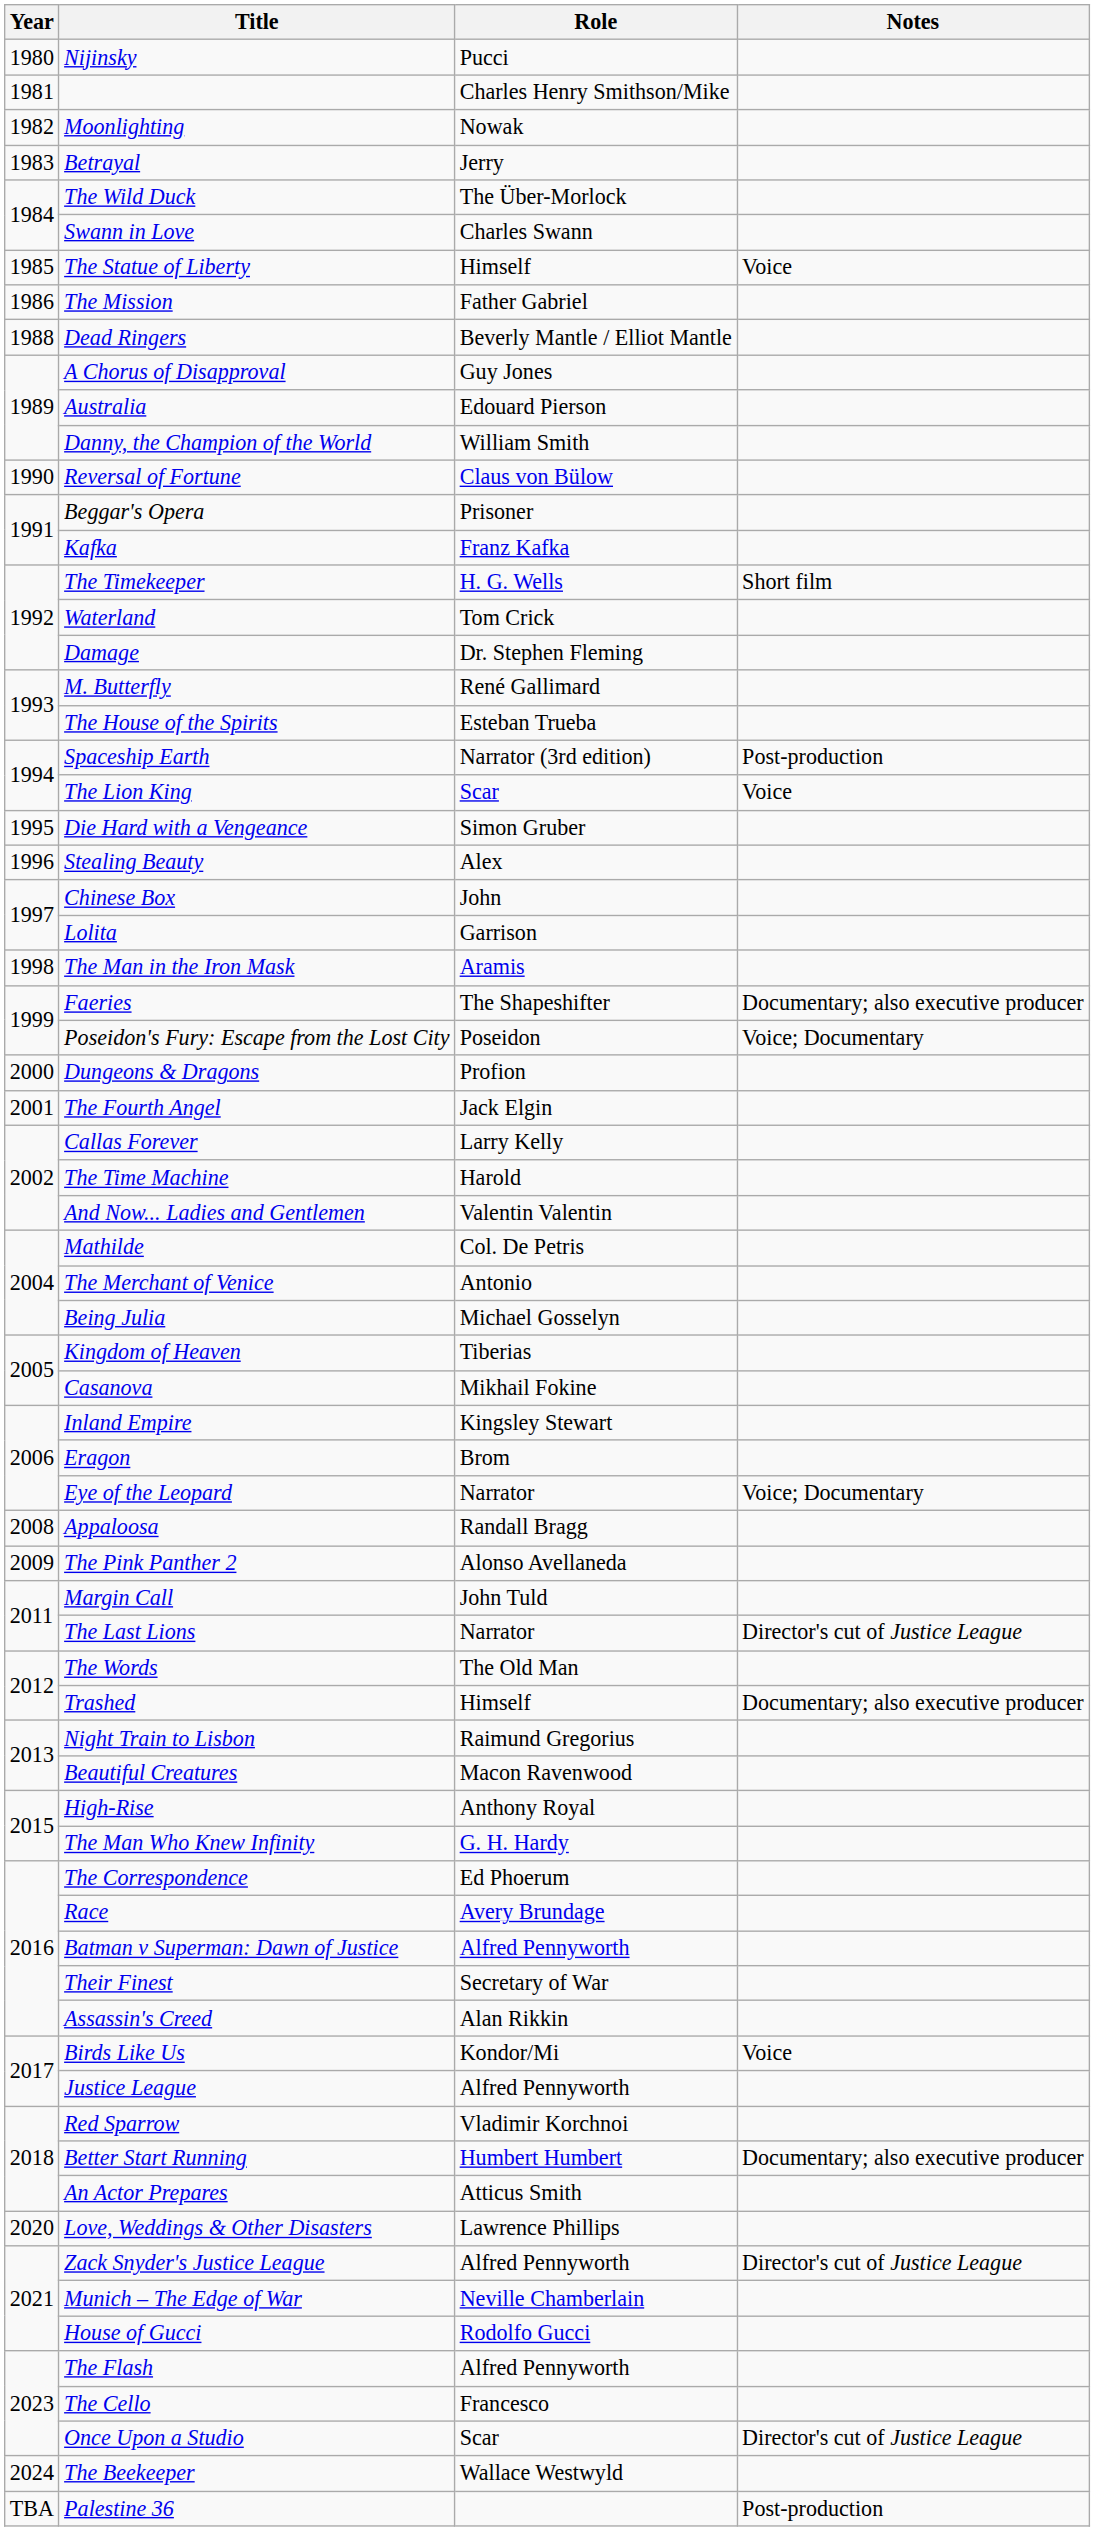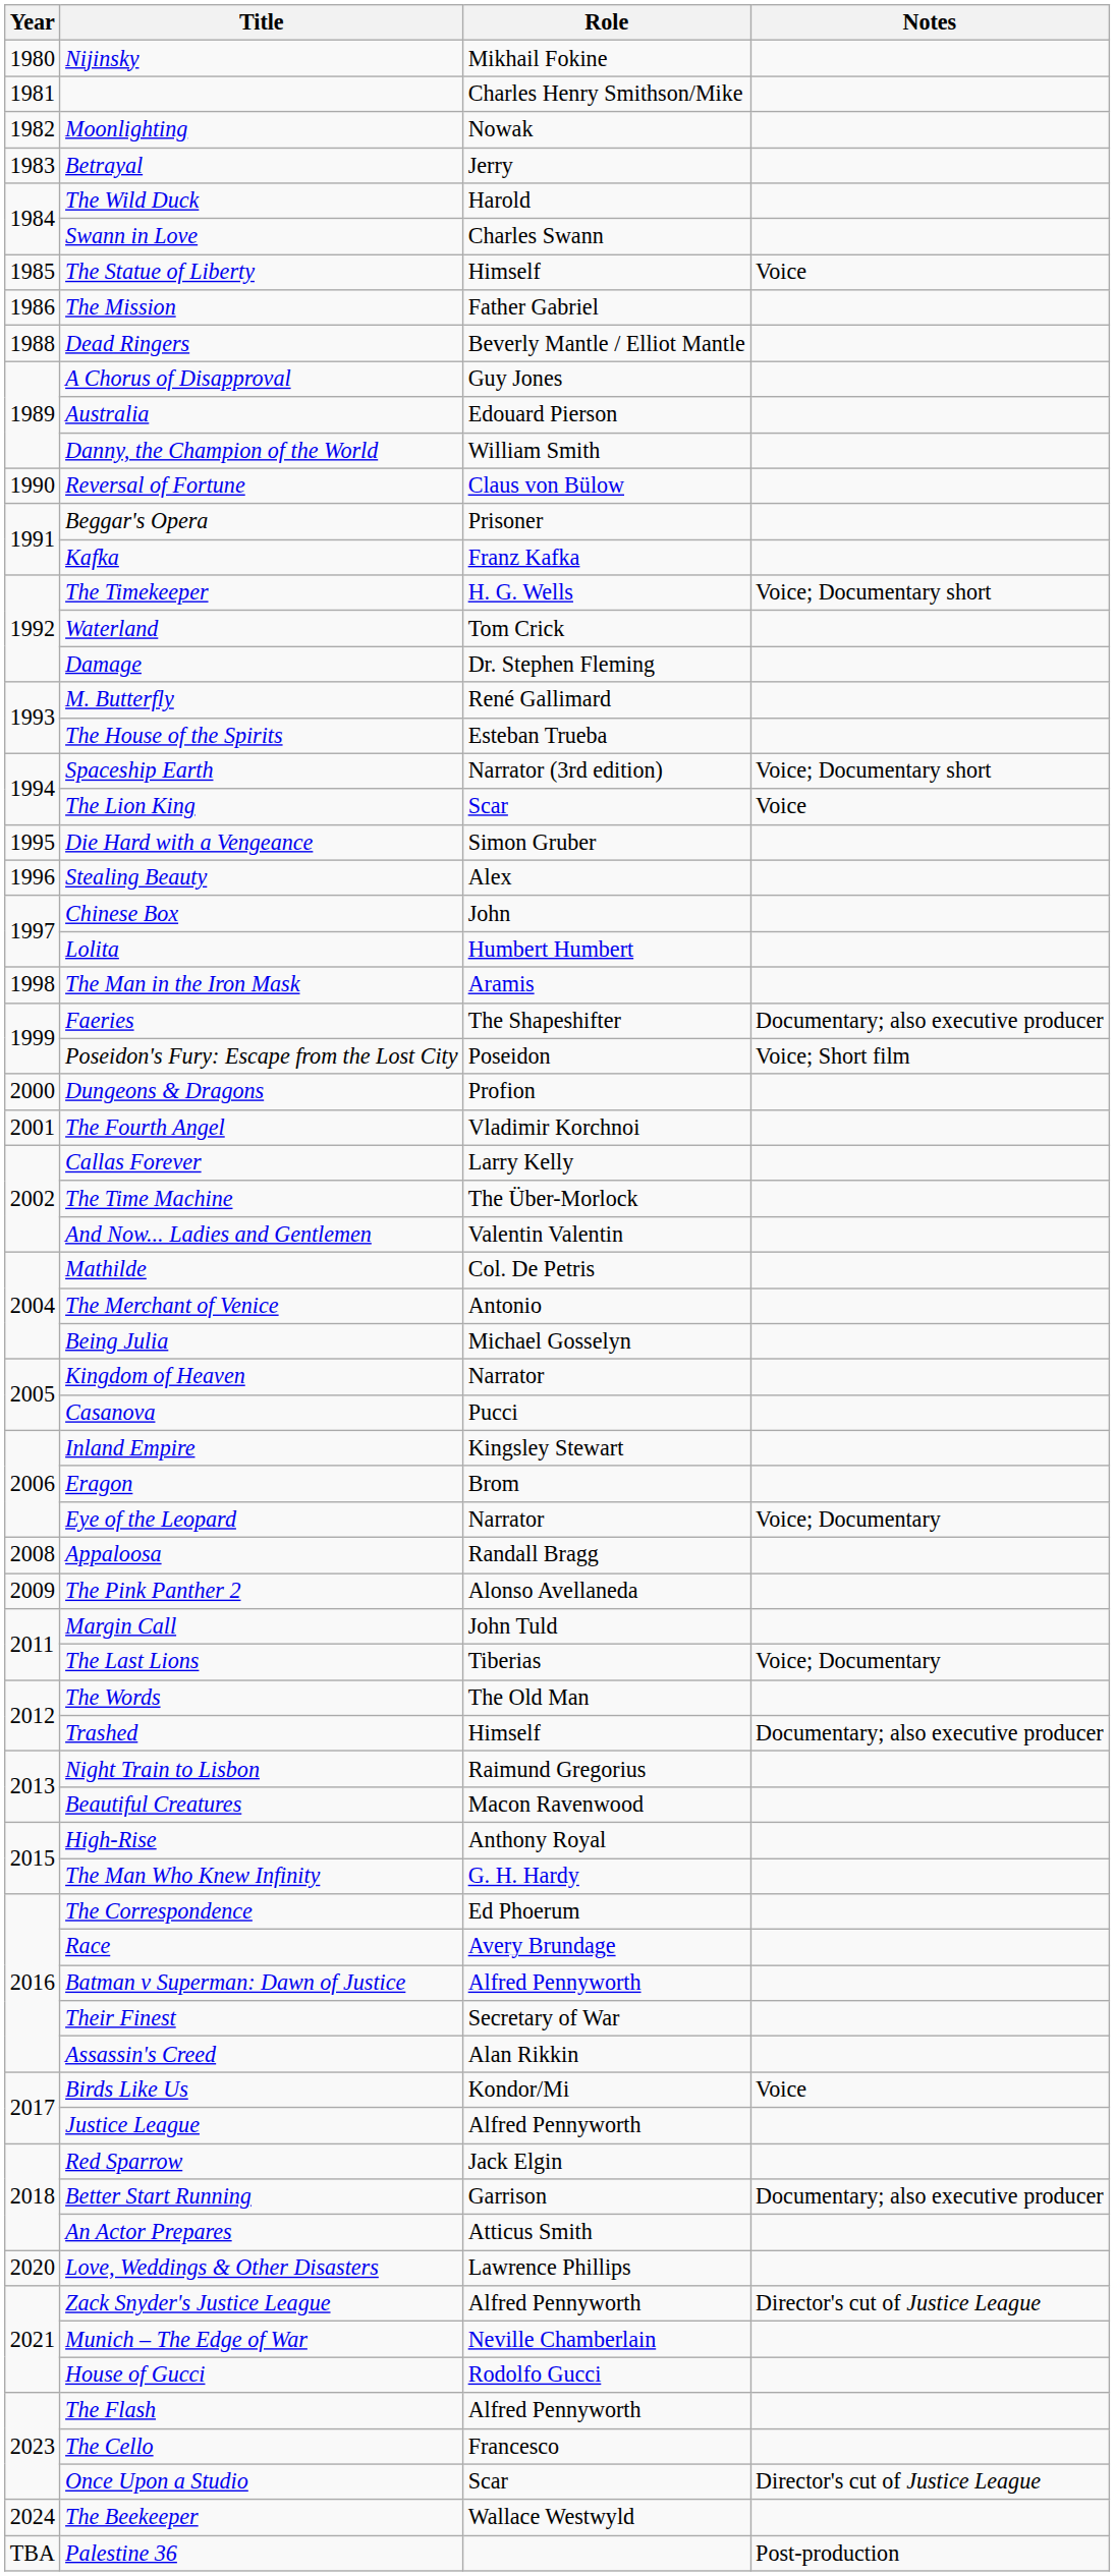Nijinsky | Role: Pucci -> Mikhail Fokine
The Wild Duck | Role: The Über-Morlock -> Harold
The Timekeeper | Notes: Short film -> Voice; Documentary short
Spaceship Earth | Notes: Post-production -> Voice; Documentary short
Lolita | Role: Garrison -> Humbert Humbert
Poseidon's Fury: Escape from the Lost City | Notes: Voice; Documentary -> Voice; Short film
The Fourth Angel | Role: Jack Elgin -> Vladimir Korchnoi
The Time Machine | Role: Harold -> The Über-Morlock
Kingdom of Heaven | Role: Tiberias -> Narrator
Casanova | Role: Mikhail Fokine -> Pucci
The Last Lions | Role: Narrator -> Tiberias
The Last Lions | Notes: Director's cut of Justice League -> Voice; Documentary
Red Sparrow | Role: Vladimir Korchnoi -> Jack Elgin
Better Start Running | Role: Humbert Humbert -> Garrison
